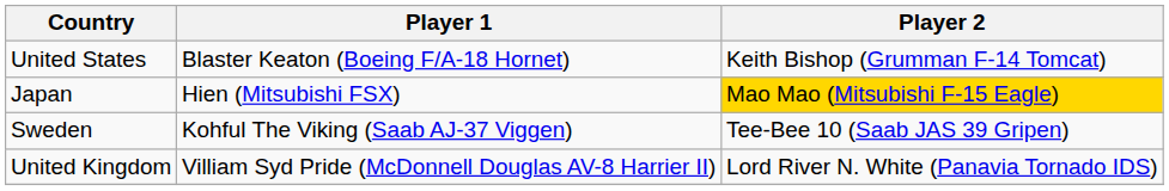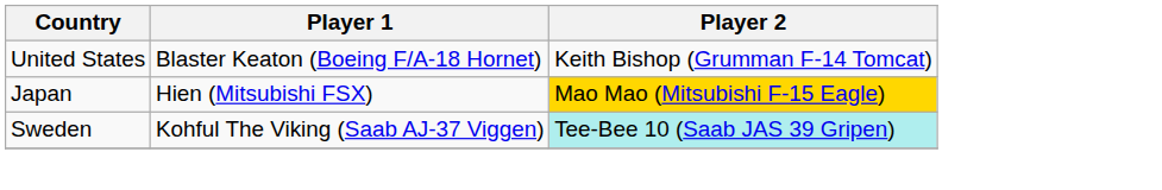Sweden | Player 2: no background -> paleturquoise background
- row: United Kingdom | Villiam Syd Pride (McDonnell Douglas AV-8 Harrier II) | Lord River N. White (Panavia Tornado IDS)
